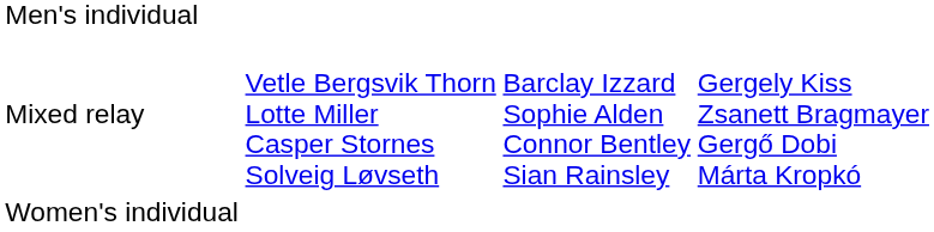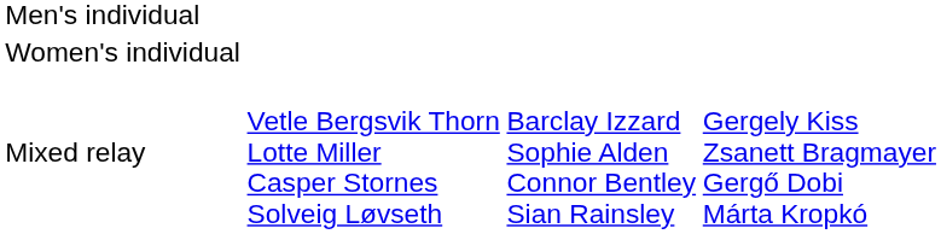rows swapped: Women's individual <-> Mixed relay
